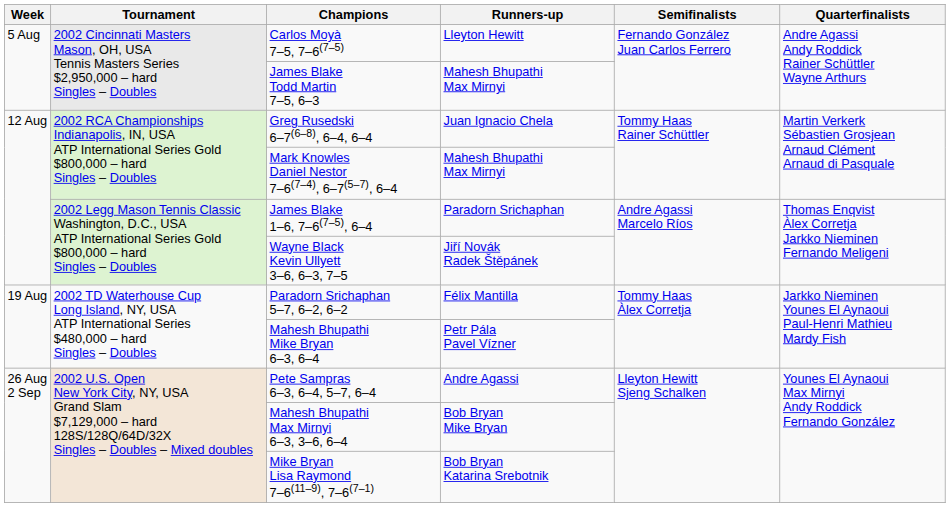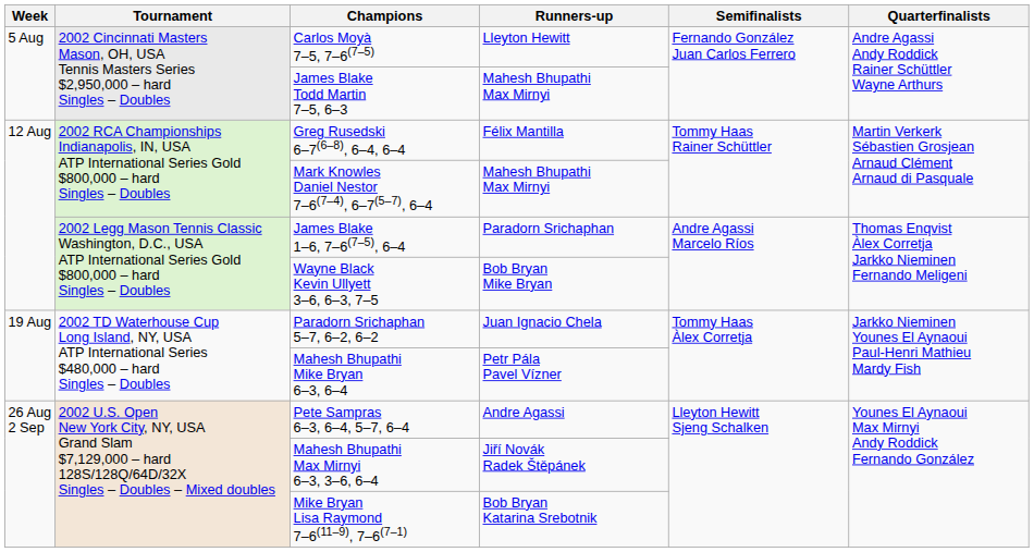Greg Rusedski 6–7(6–8), 6–4, 6–4 | Runners-up: Juan Ignacio Chela -> Félix Mantilla
Wayne Black Kevin Ullyett 3–6, 6–3, 7–5 | Runners-up: Jiří Novák Radek Štěpánek -> Bob Bryan Mike Bryan
Paradorn Srichaphan 5–7, 6–2, 6–2 | Runners-up: Félix Mantilla -> Juan Ignacio Chela
Mahesh Bhupathi Max Mirnyi 6–3, 3–6, 6–4 | Runners-up: Bob Bryan Mike Bryan -> Jiří Novák Radek Štěpánek
